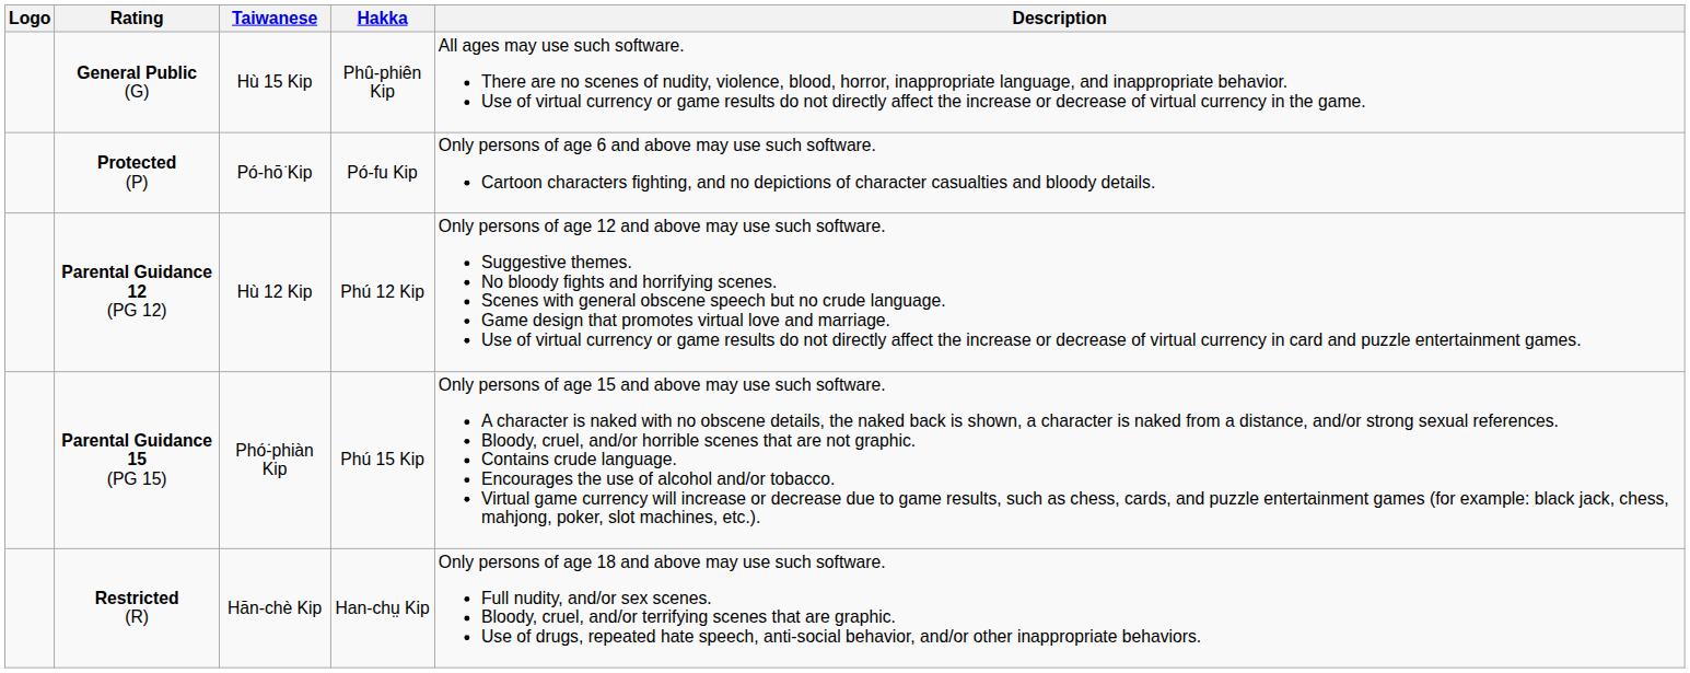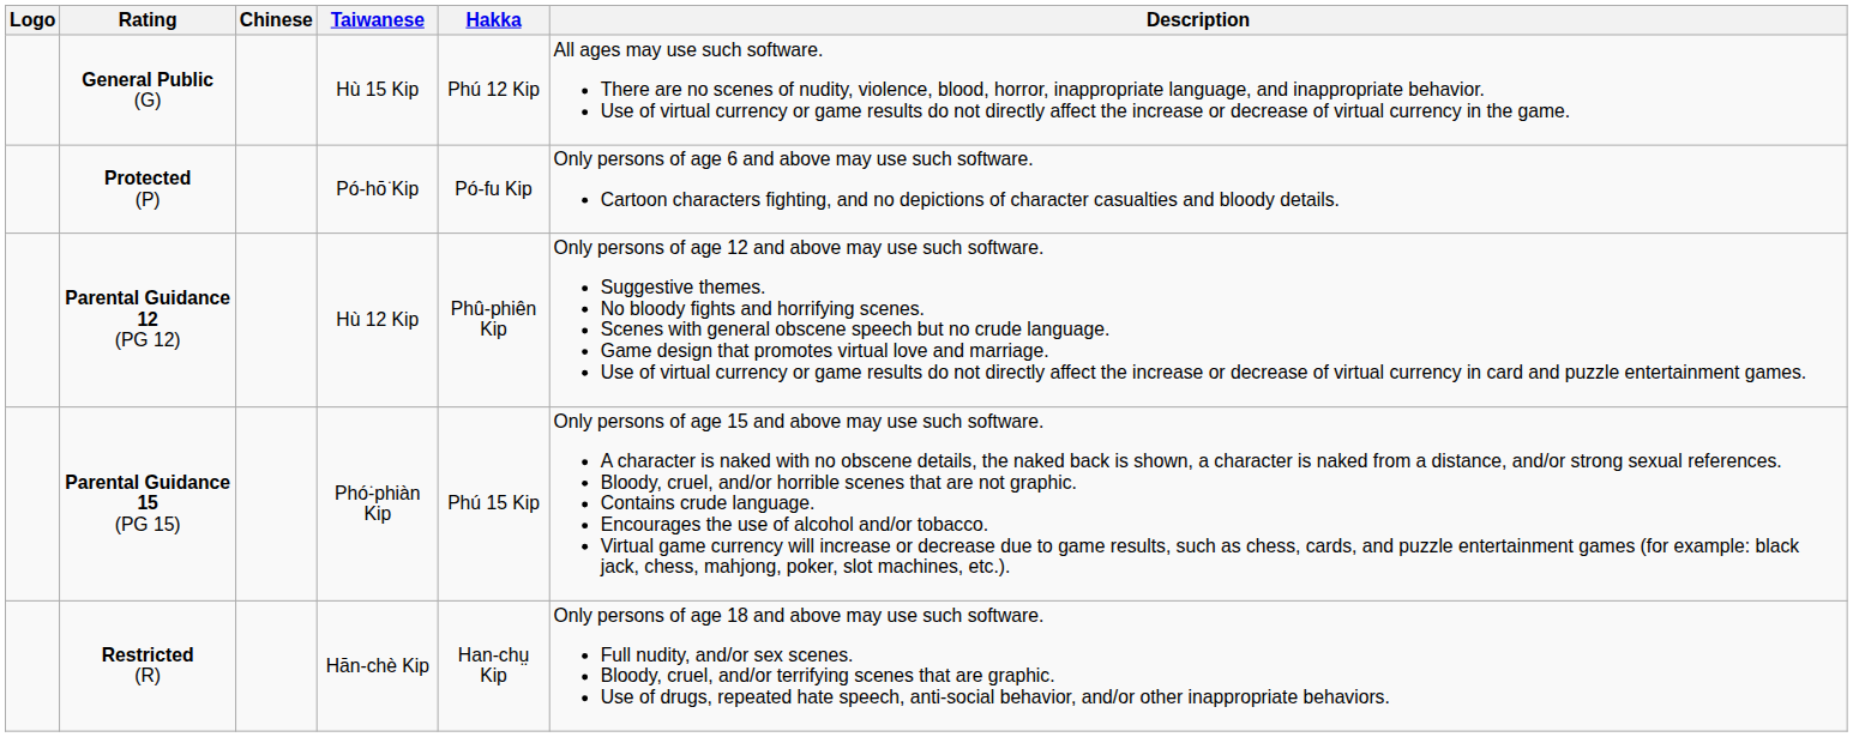+ column: Chinese
General Public (G) | Hakka: Phû-phiên Kip -> Phú 12 Kip
Parental Guidance 12 (PG 12) | Hakka: Phú 12 Kip -> Phû-phiên Kip
